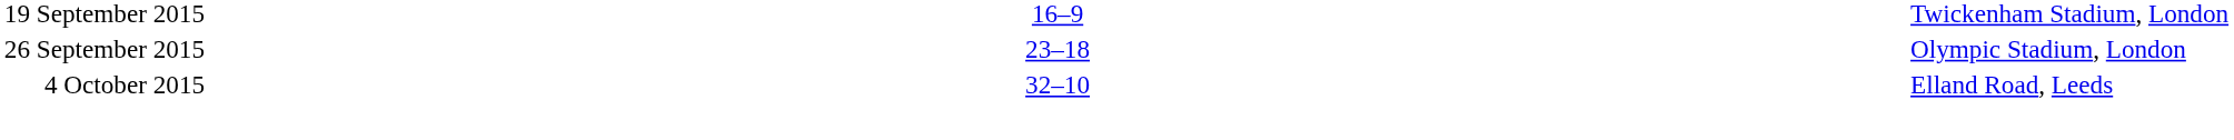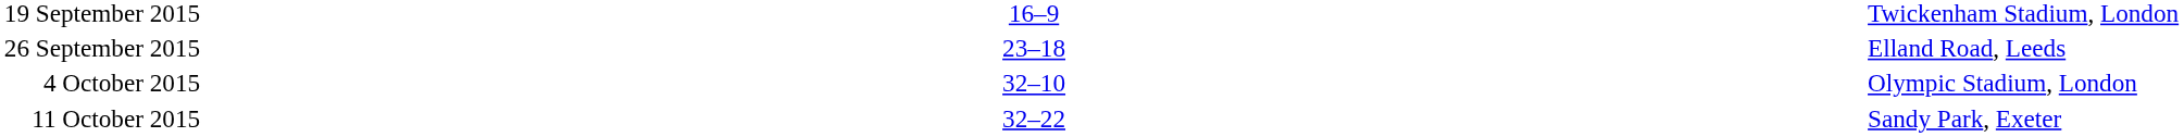26 September 2015 | column 5: Olympic Stadium, London -> Elland Road, Leeds
4 October 2015 | column 5: Elland Road, Leeds -> Olympic Stadium, London
+ row: 11 October 2015 | 32–22 | Sandy Park, Exeter
